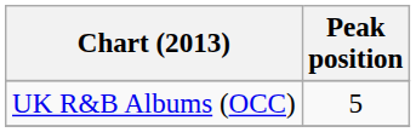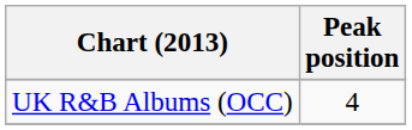UK R&B Albums (OCC) | Peak position: 5 -> 4
